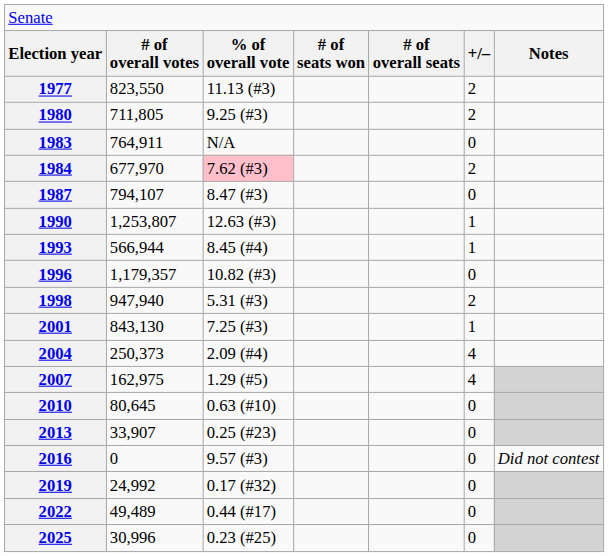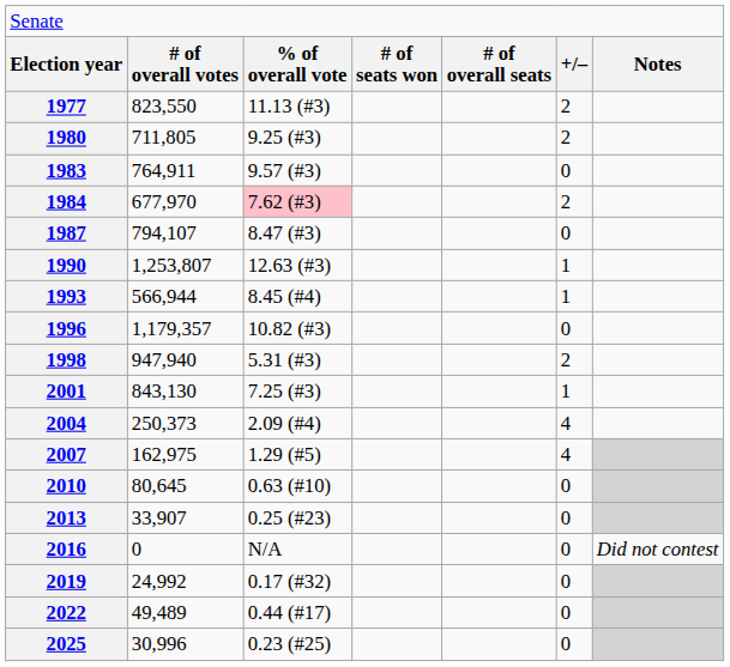1983 | column 3: N/A -> 9.57 (#3)
2016 | column 3: 9.57 (#3) -> N/A
